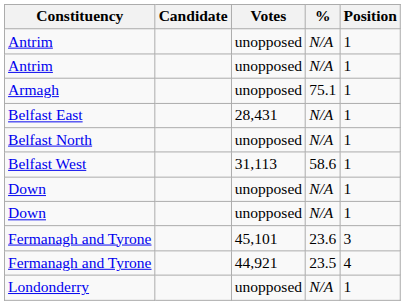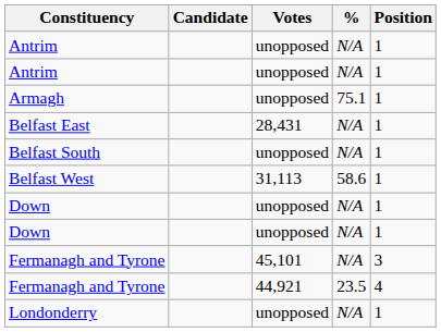- row: Belfast North | unopposed | N/A | 1
+ row: Belfast South | unopposed | N/A | 1
Fermanagh and Tyrone / 45,101 | %: 23.6 -> N/A
